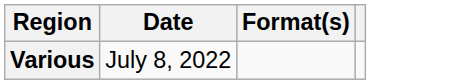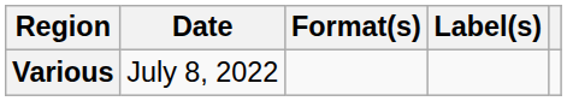+ column: Label(s)
